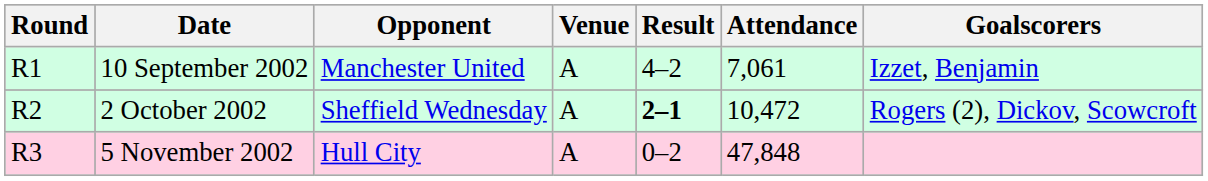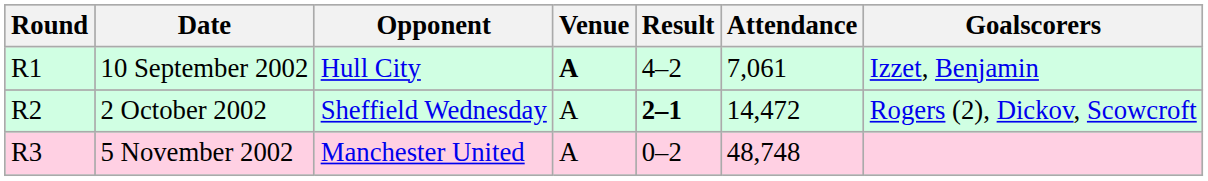10 September 2002 | Opponent: Manchester United -> Hull City
10 September 2002 | Venue: normal -> bold
2 October 2002 | Attendance: 10,472 -> 14,472
5 November 2002 | Opponent: Hull City -> Manchester United
5 November 2002 | Attendance: 47,848 -> 48,748
